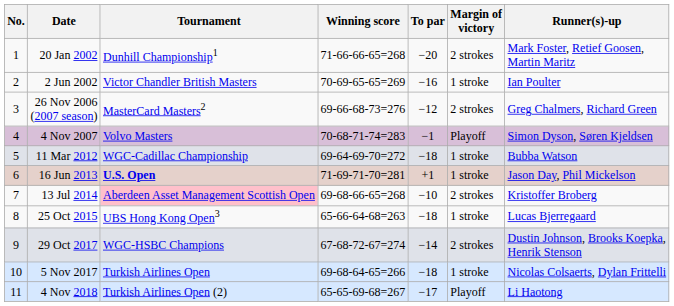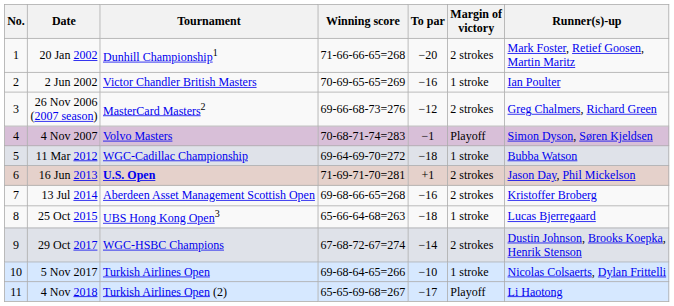16 Jun 2013 | Margin of victory: 1 stroke -> 2 strokes
13 Jul 2014 | Tournament: pink background -> no background
13 Jul 2014 | To par: −10 -> −16
5 Nov 2017 | To par: −18 -> −10
